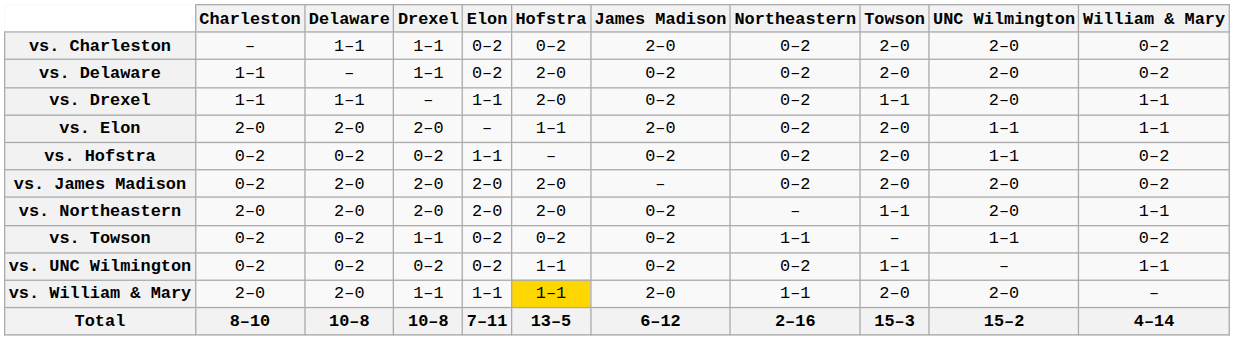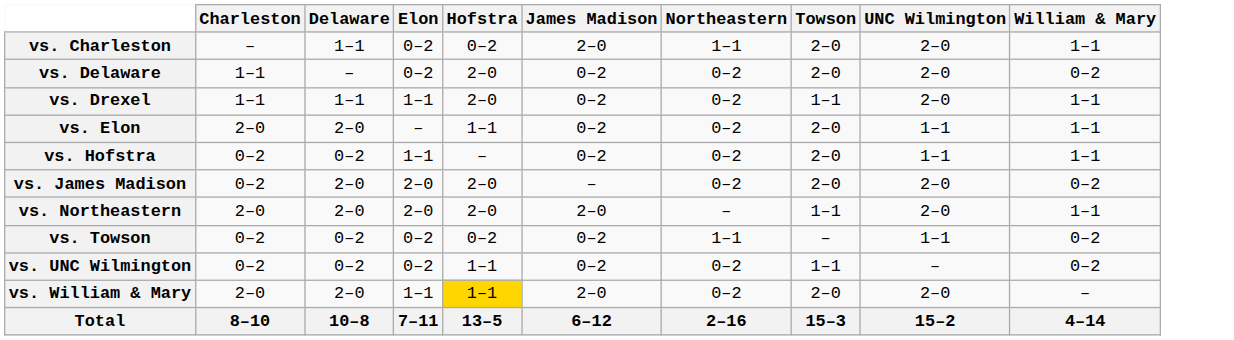- column: Drexel | 1–1 | 1–1 | – | 2–0 | 0–2 | 2–0 | 2–0 | 1–1 | 0–2 | 1–1 | 10–8
vs. Charleston | Northeastern: 0–2 -> 1–1
vs. Charleston | William & Mary: 0–2 -> 1–1
vs. Elon | James Madison: 2–0 -> 0–2
vs. Hofstra | William & Mary: 0–2 -> 1–1
vs. Northeastern | James Madison: 0–2 -> 2–0
vs. UNC Wilmington | William & Mary: 1–1 -> 0–2
vs. William & Mary | Northeastern: 1–1 -> 0–2
